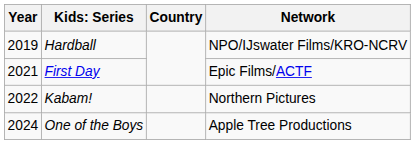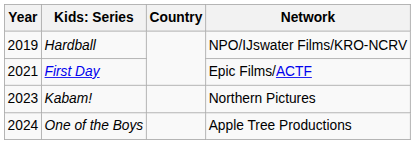Kabam! | Year: 2022 -> 2023
